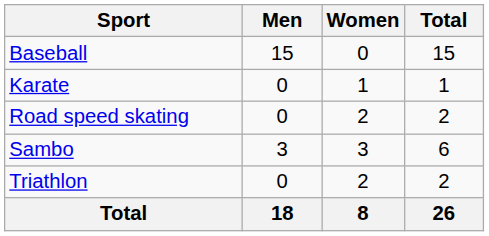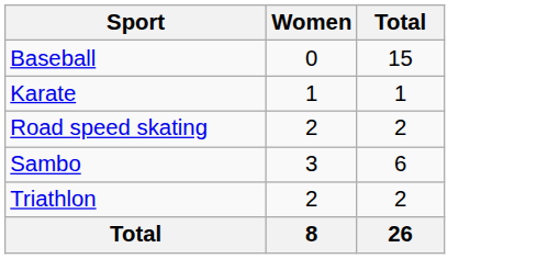- column: Men | 15 | 0 | 0 | 3 | 0 | 18
